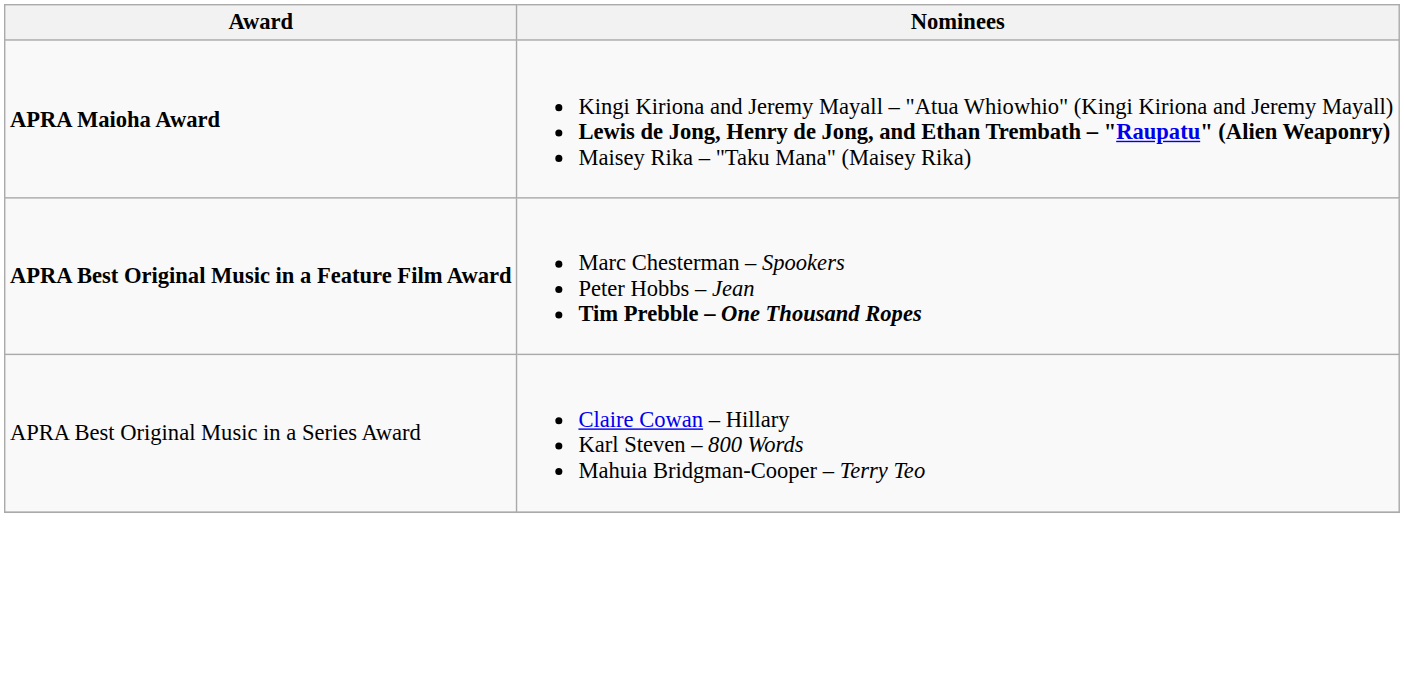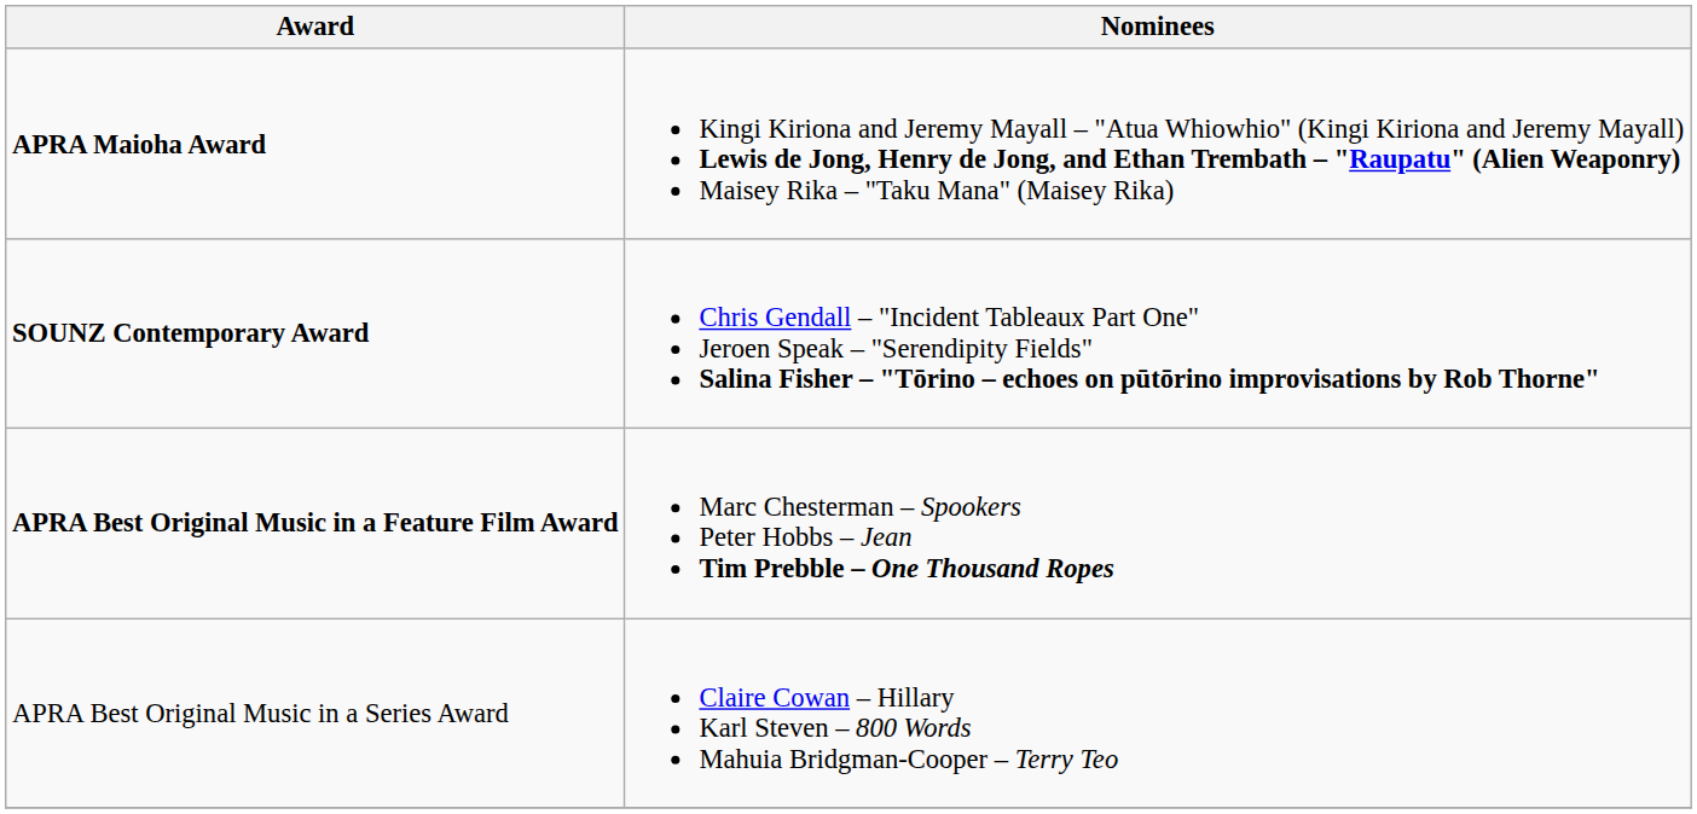+ row: SOUNZ Contemporary Award | Chris Gendall – "Incident Tableaux Part One" Jeroen Speak – "Serendipity Fields" Salina Fisher – "Tōrino – echoes on pūtōrino improvisations by Rob Thorne"
